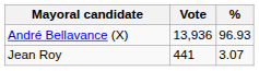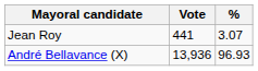rows swapped: André Bellavance (X) <-> Jean Roy
